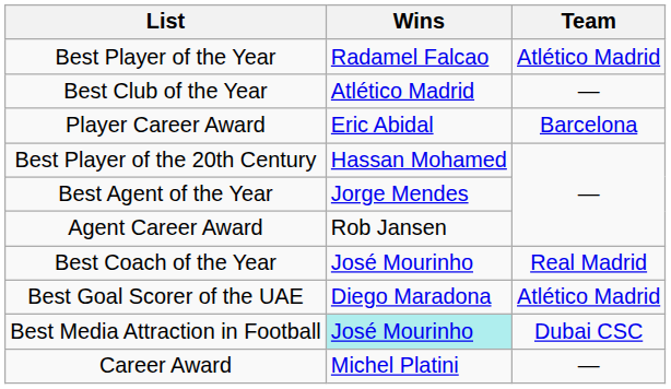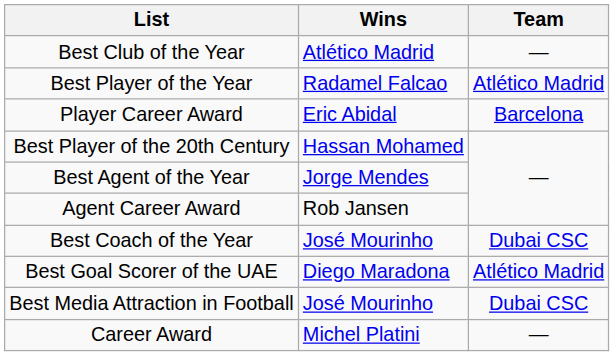rows swapped: Best Player of the Year <-> Best Club of the Year
Best Coach of the Year | Team: Real Madrid -> Dubai CSC
Best Media Attraction in Football | Wins: paleturquoise background -> no background
